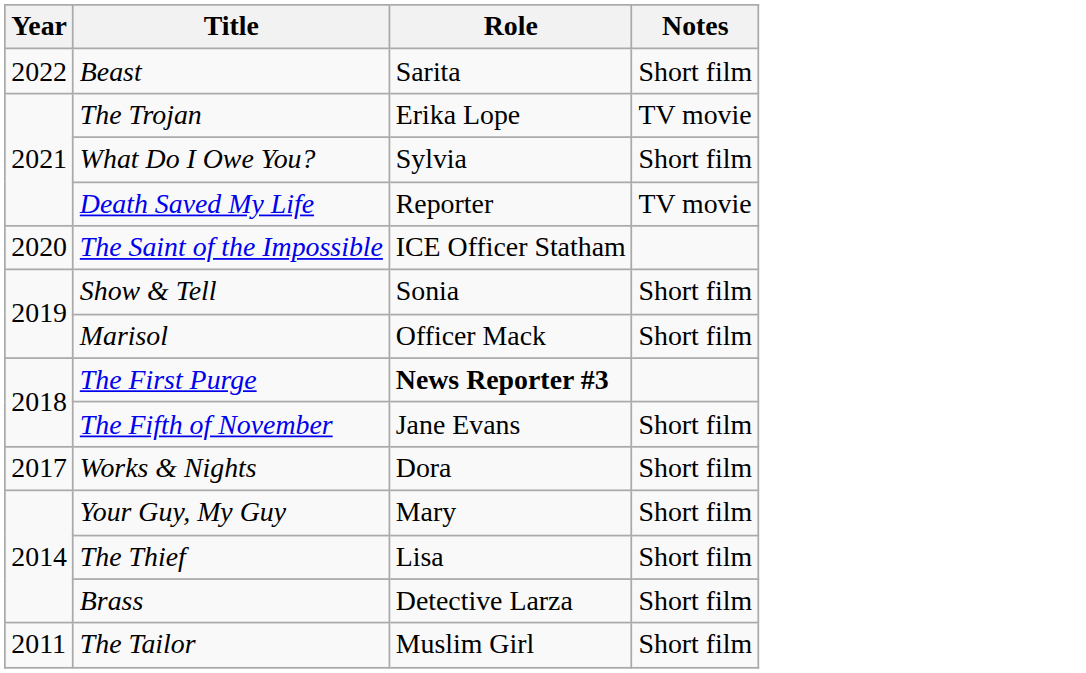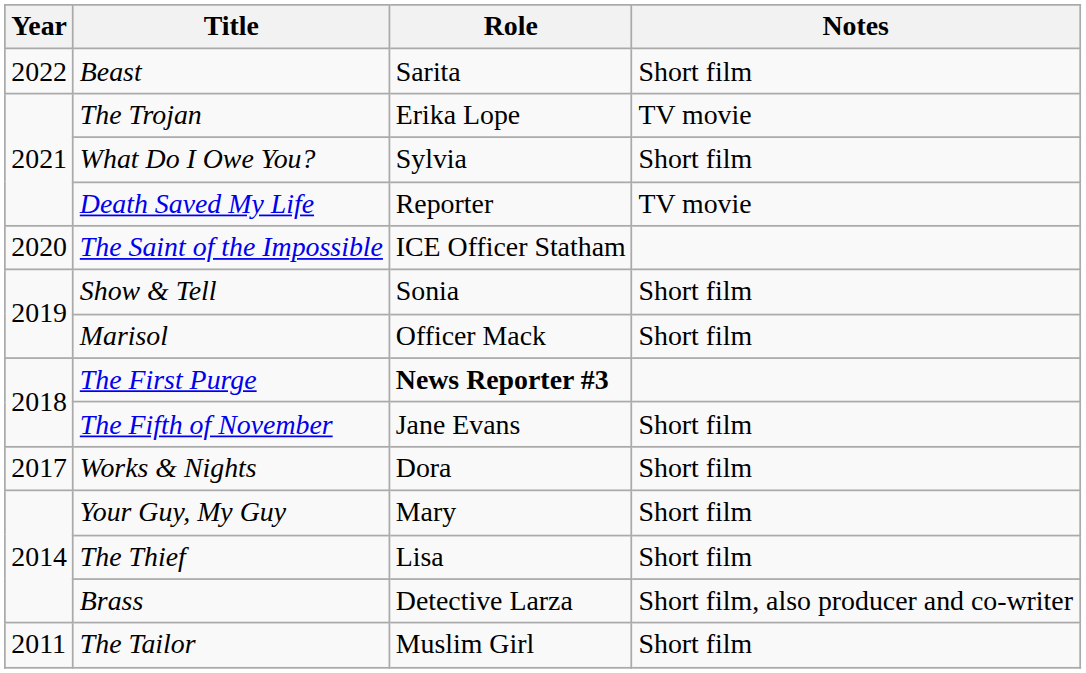Brass | Notes: Short film -> Short film, also producer and co-writer
